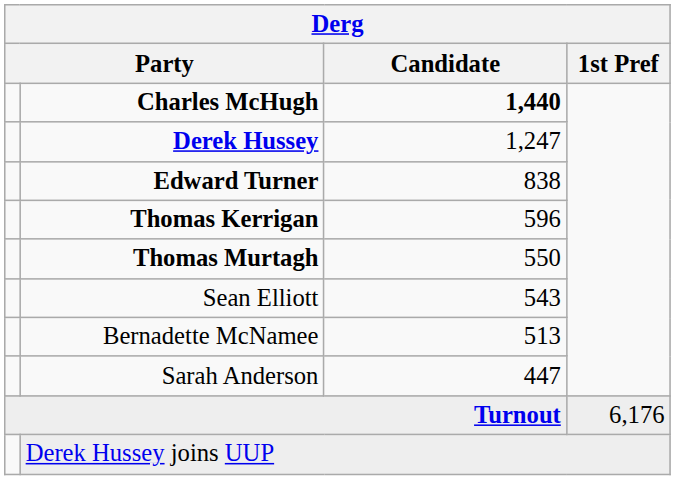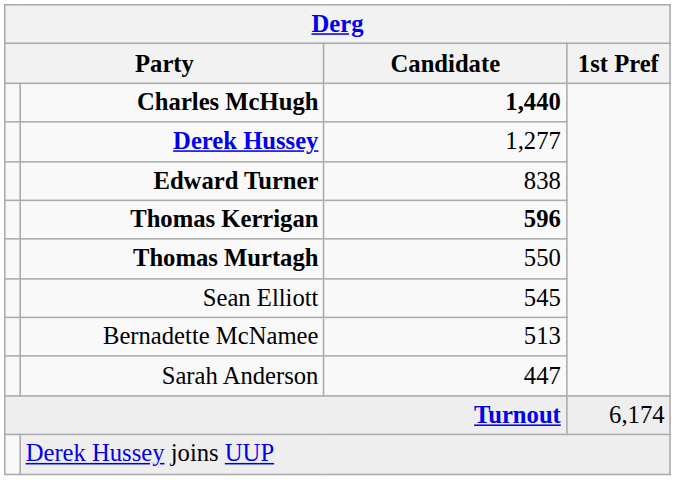Derek Hussey | Candidate: 1,247 -> 1,277
Thomas Kerrigan | Candidate: normal -> bold
Sean Elliott | Candidate: 543 -> 545
Turnout | 1st Pref: 6,176 -> 6,174
